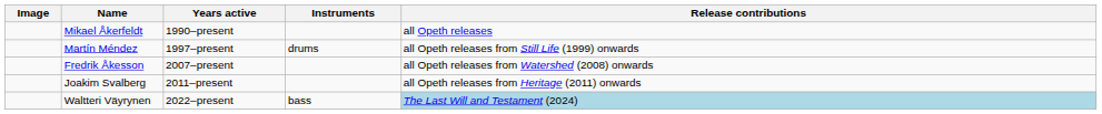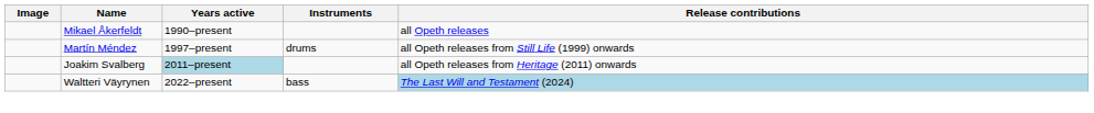- row: Fredrik Åkesson | 2007–present | all Opeth releases from Watershed (2008) onwards
Joakim Svalberg | Years active: no background -> lightblue background
